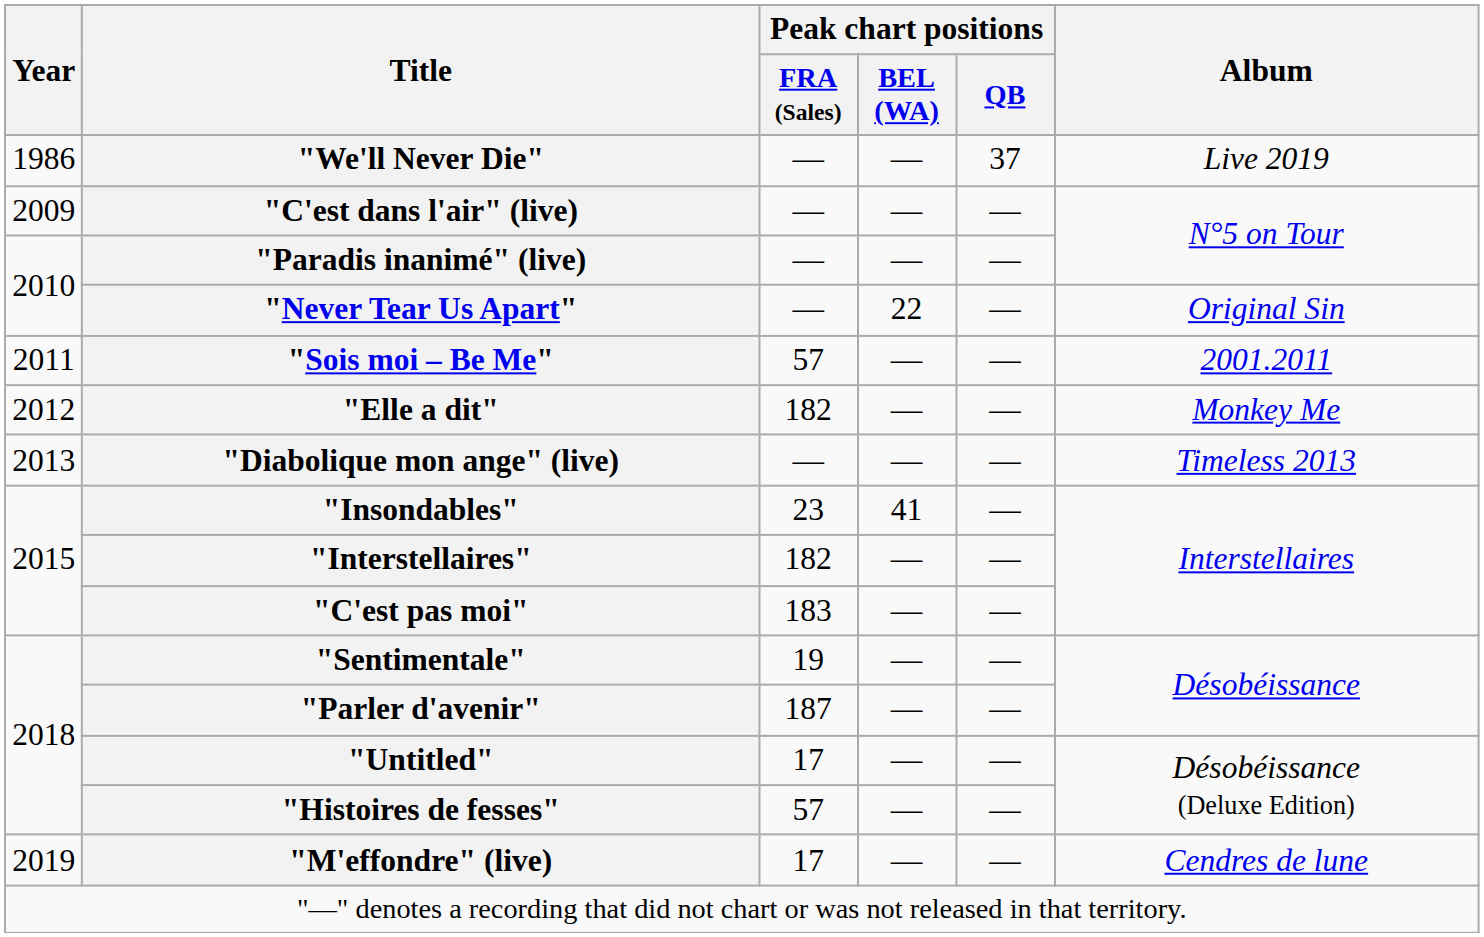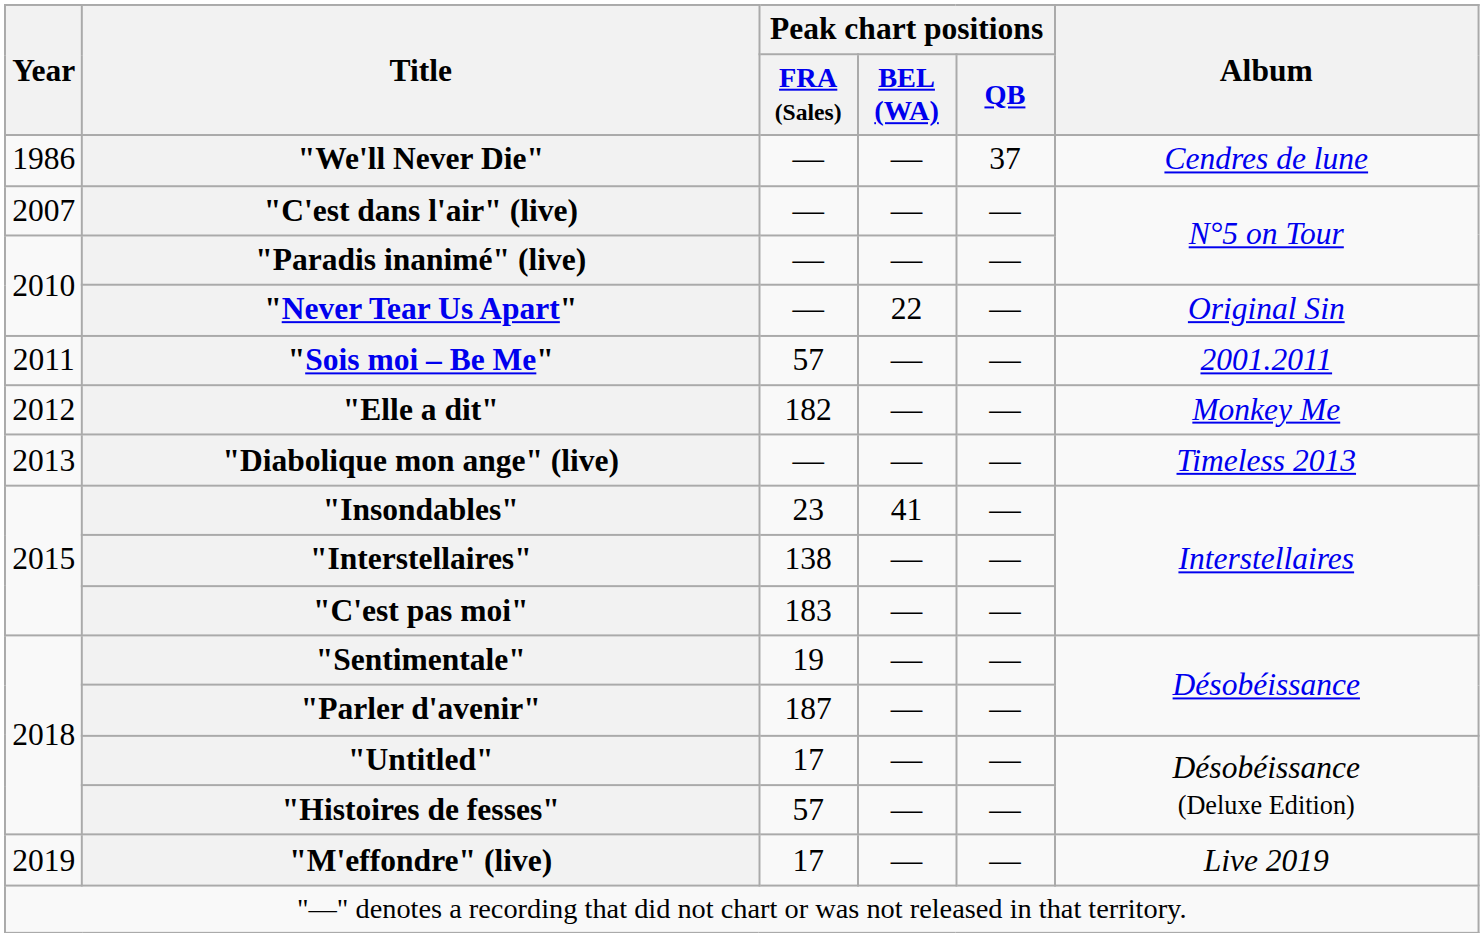"We'll Never Die" | Album: Live 2019 -> Cendres de lune
"C'est dans l'air" (live) | Year: 2009 -> 2007
"Interstellaires" | Peak chart positions / FRA (Sales): 182 -> 138
"M'effondre" (live) | Album: Cendres de lune -> Live 2019
